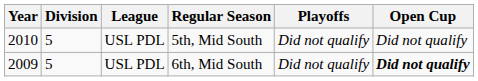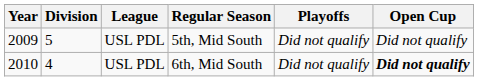5th, Mid South | Year: 2010 -> 2009
6th, Mid South | Year: 2009 -> 2010
6th, Mid South | Division: 5 -> 4
